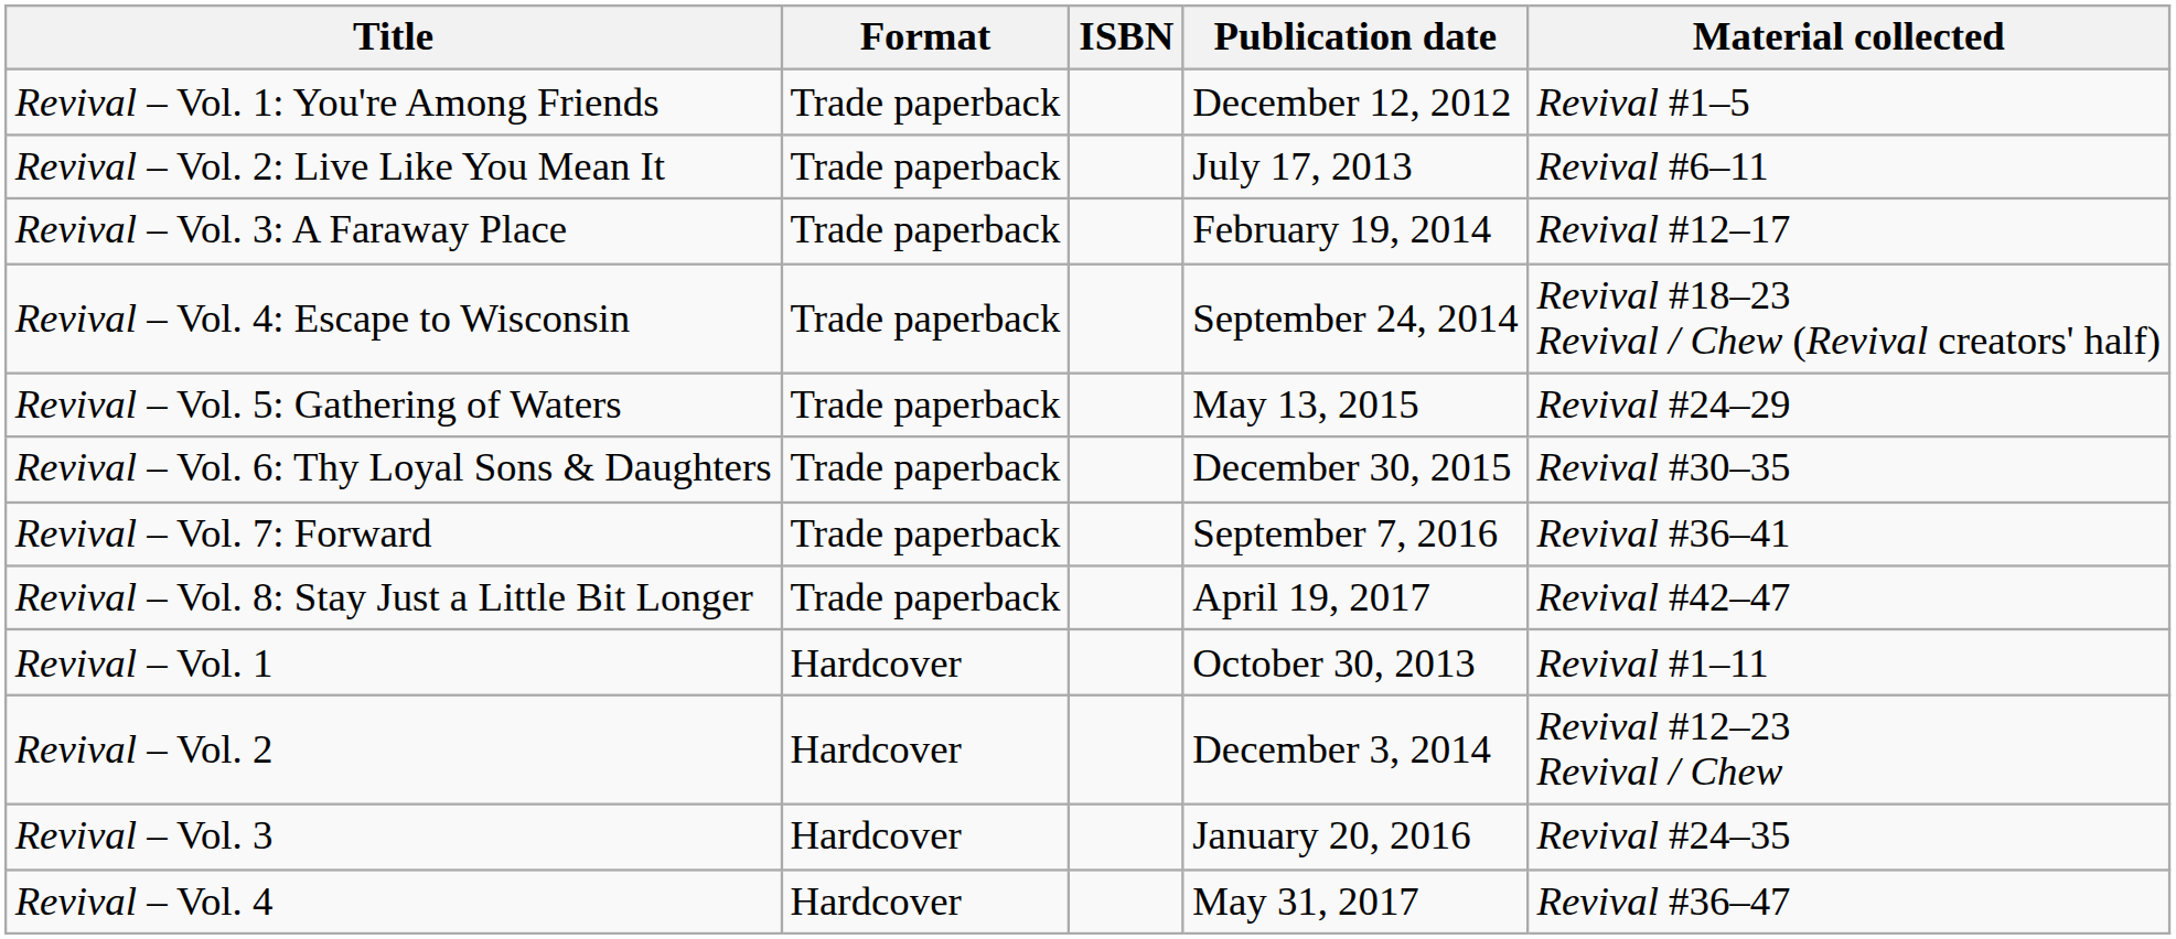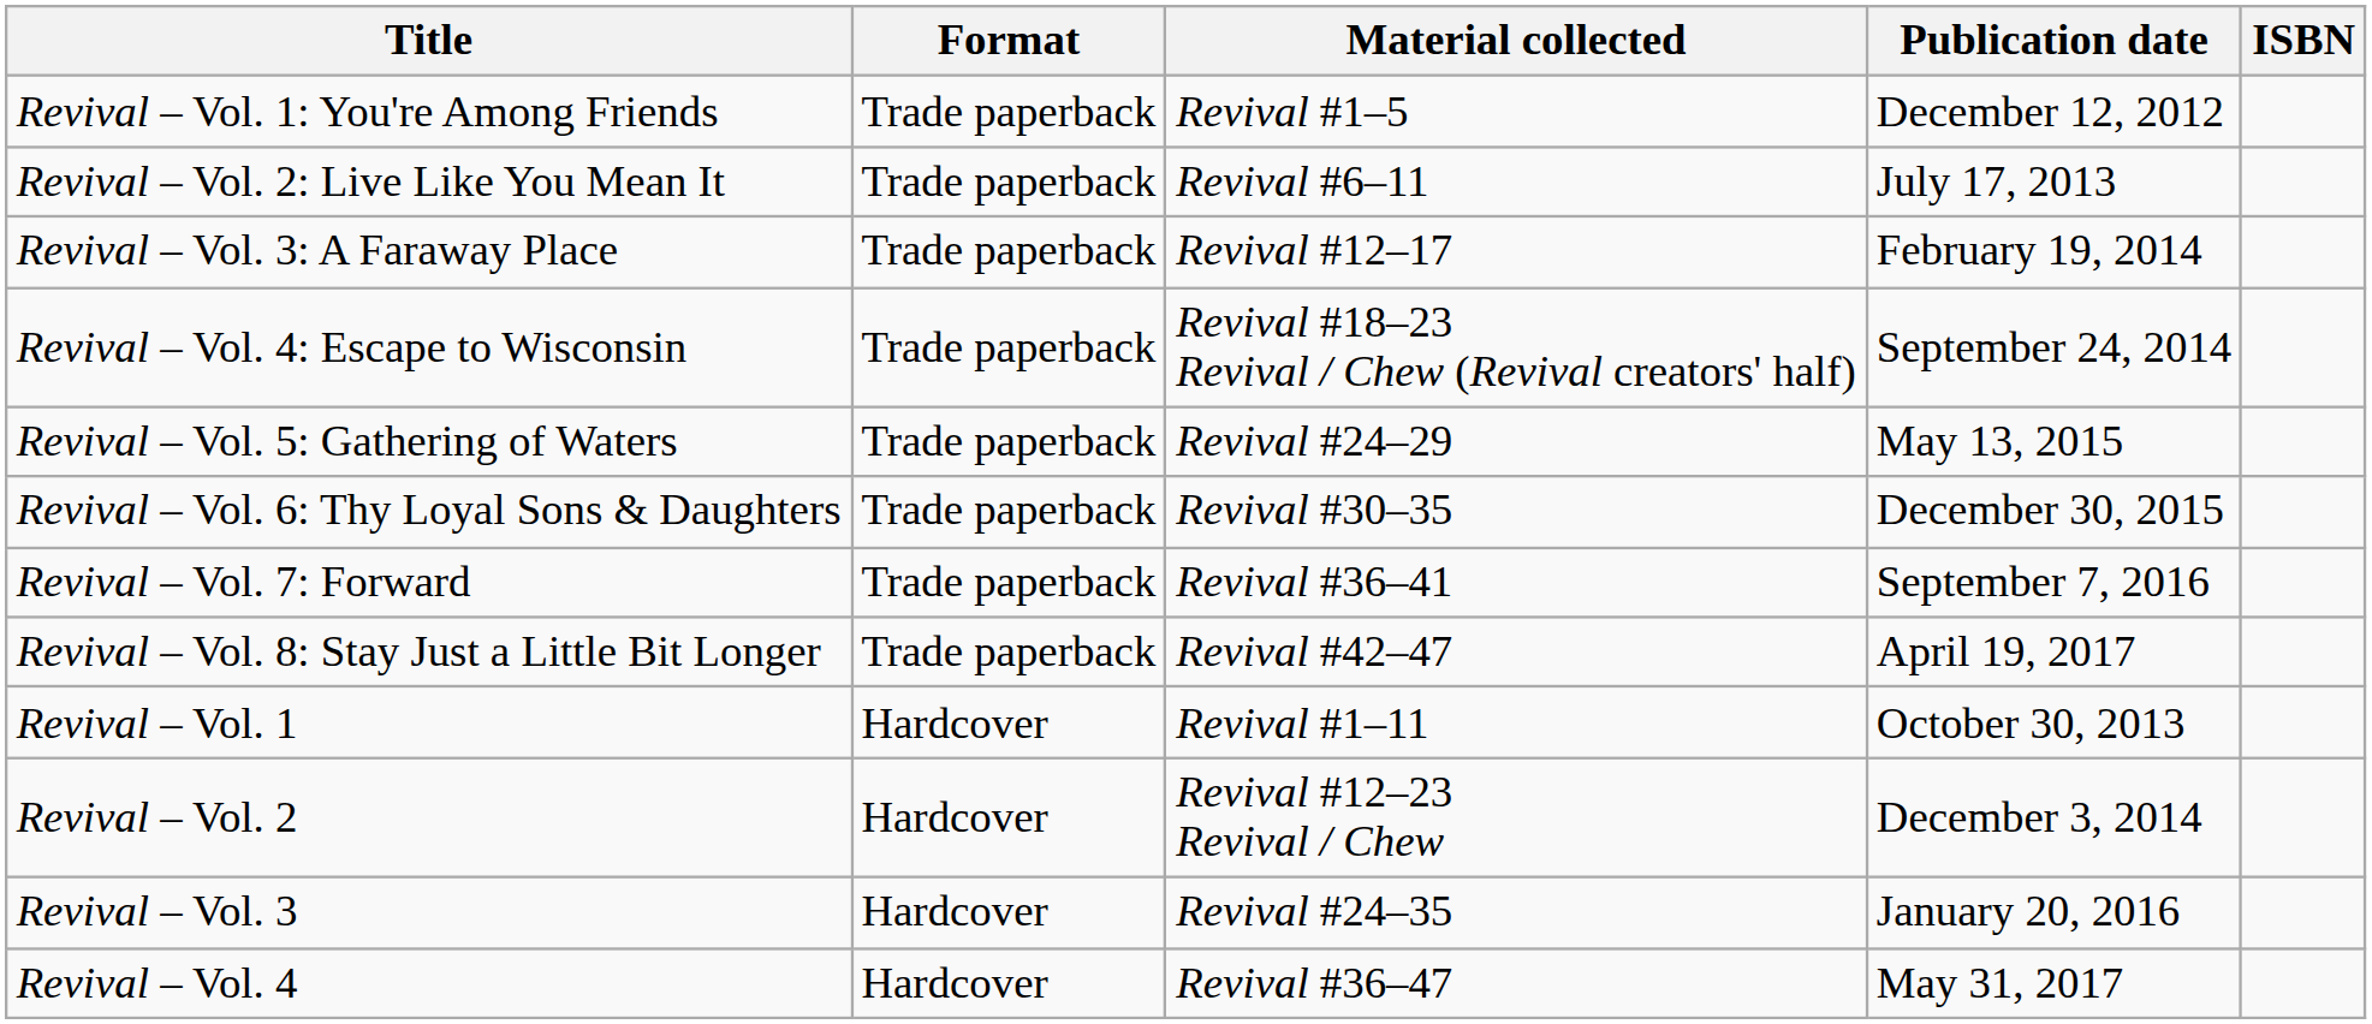columns swapped: Material collected <-> ISBN
